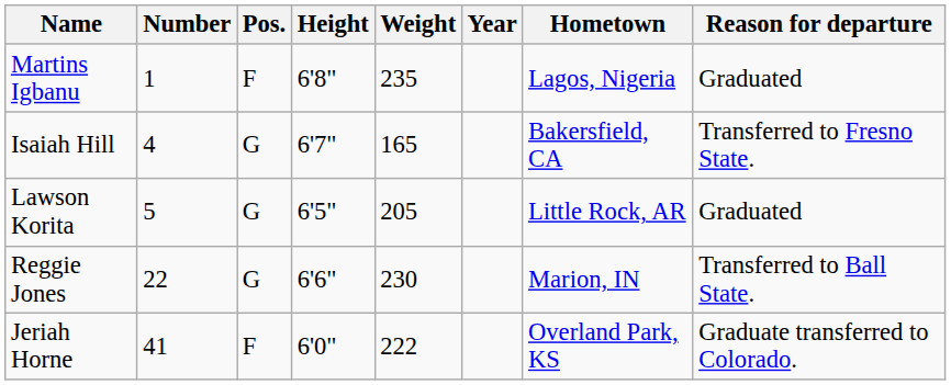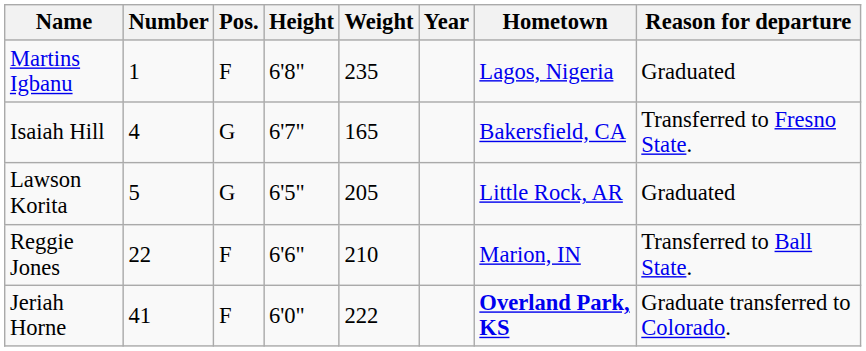Reggie Jones | Pos.: G -> F
Reggie Jones | Weight: 230 -> 210
Jeriah Horne | Hometown: normal -> bold
